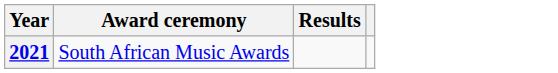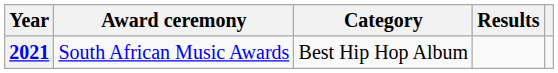+ column: Category | Best Hip Hop Album
